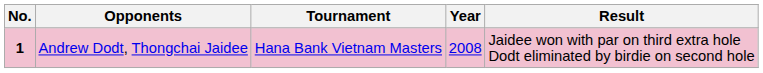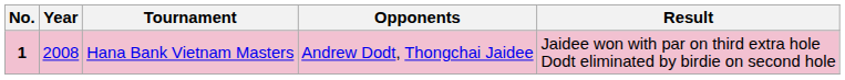columns swapped: Year <-> Opponents
